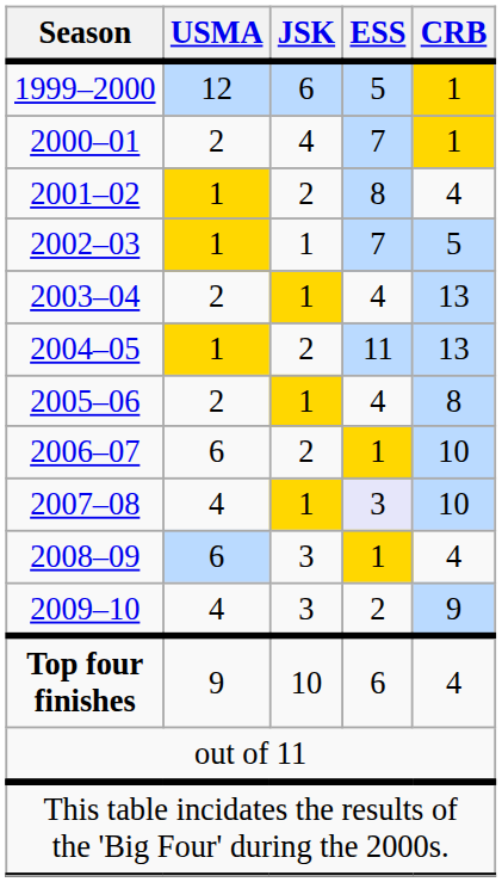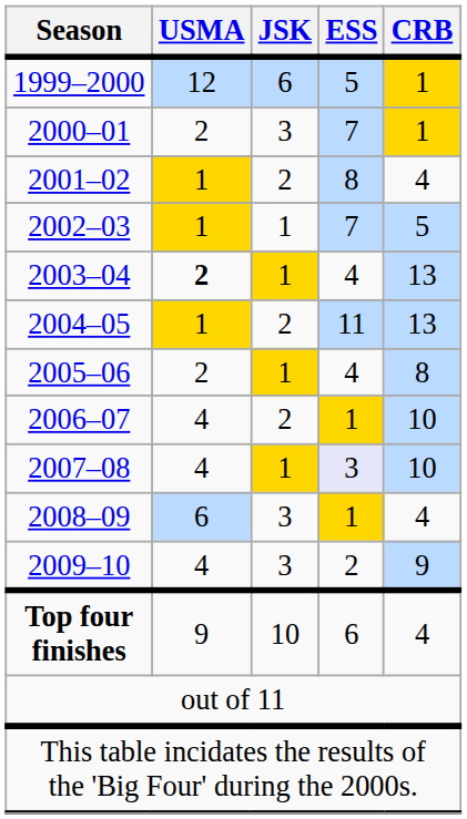2000–01 | JSK: 4 -> 3
2003–04 | USMA: normal -> bold
2006–07 | USMA: 6 -> 4
